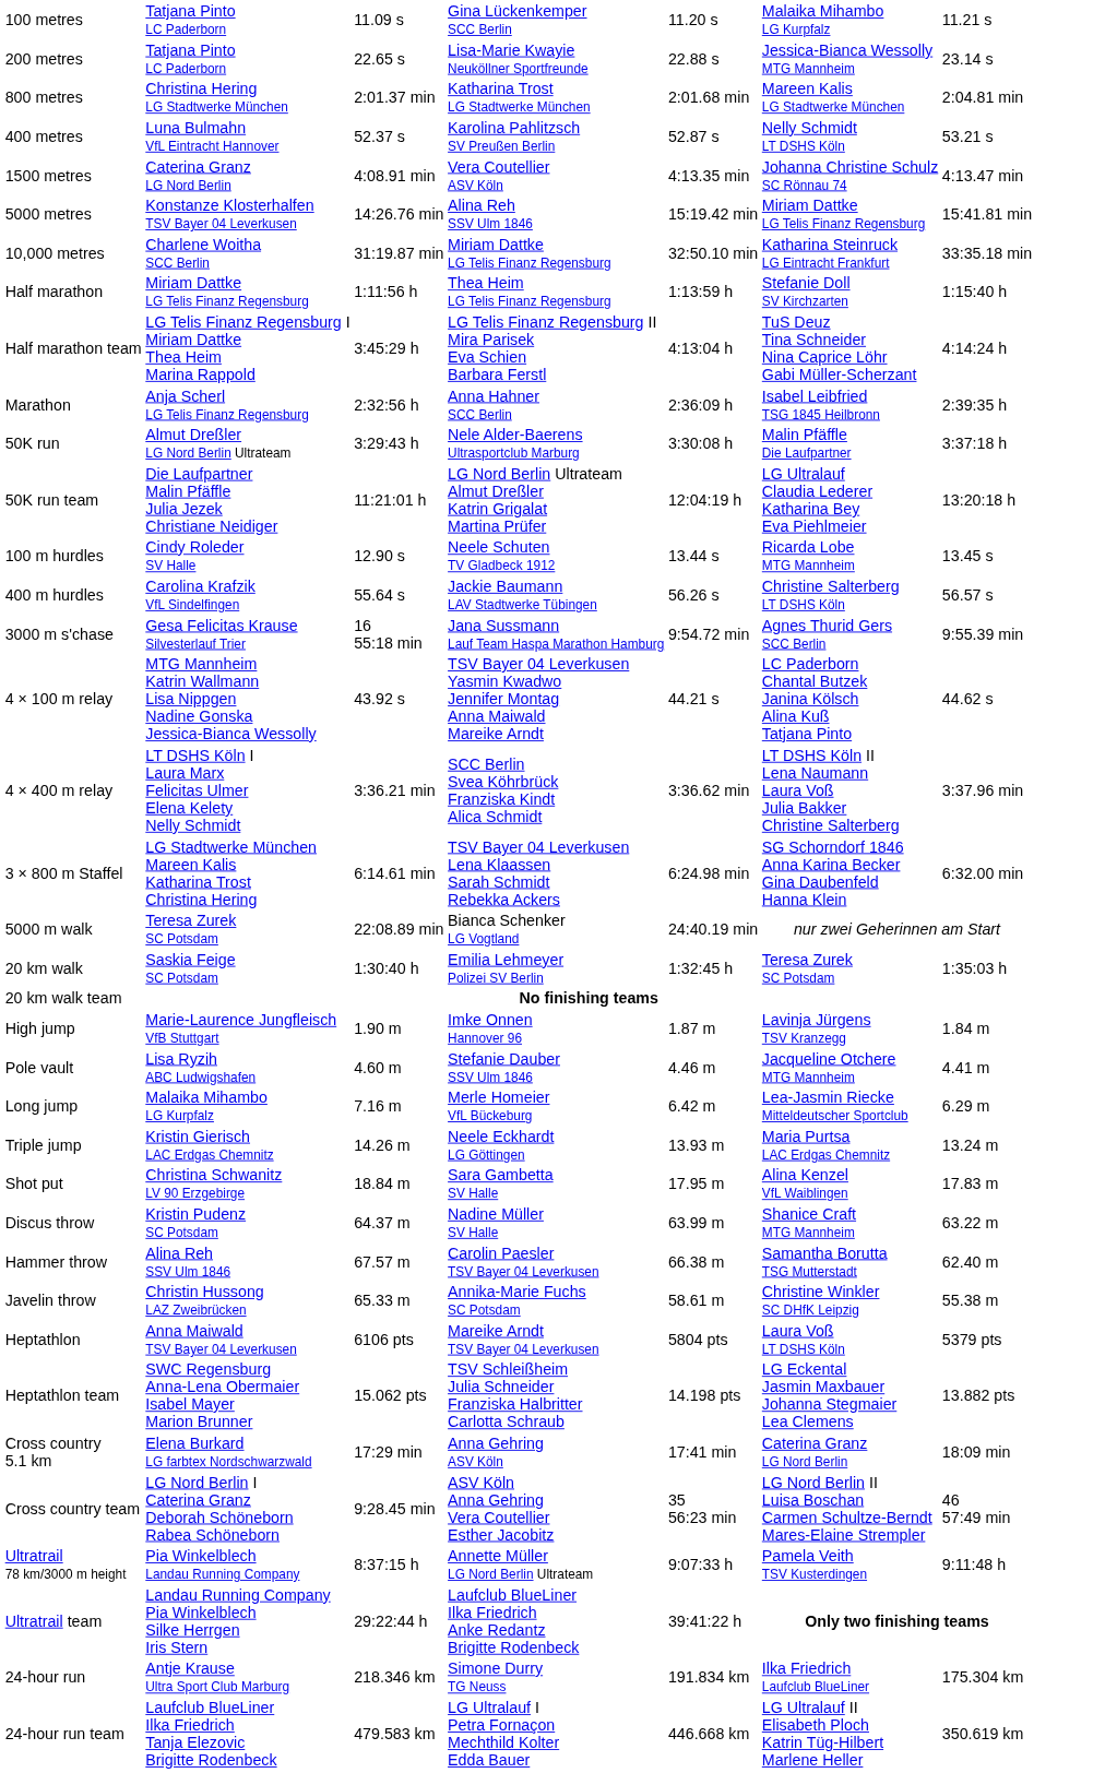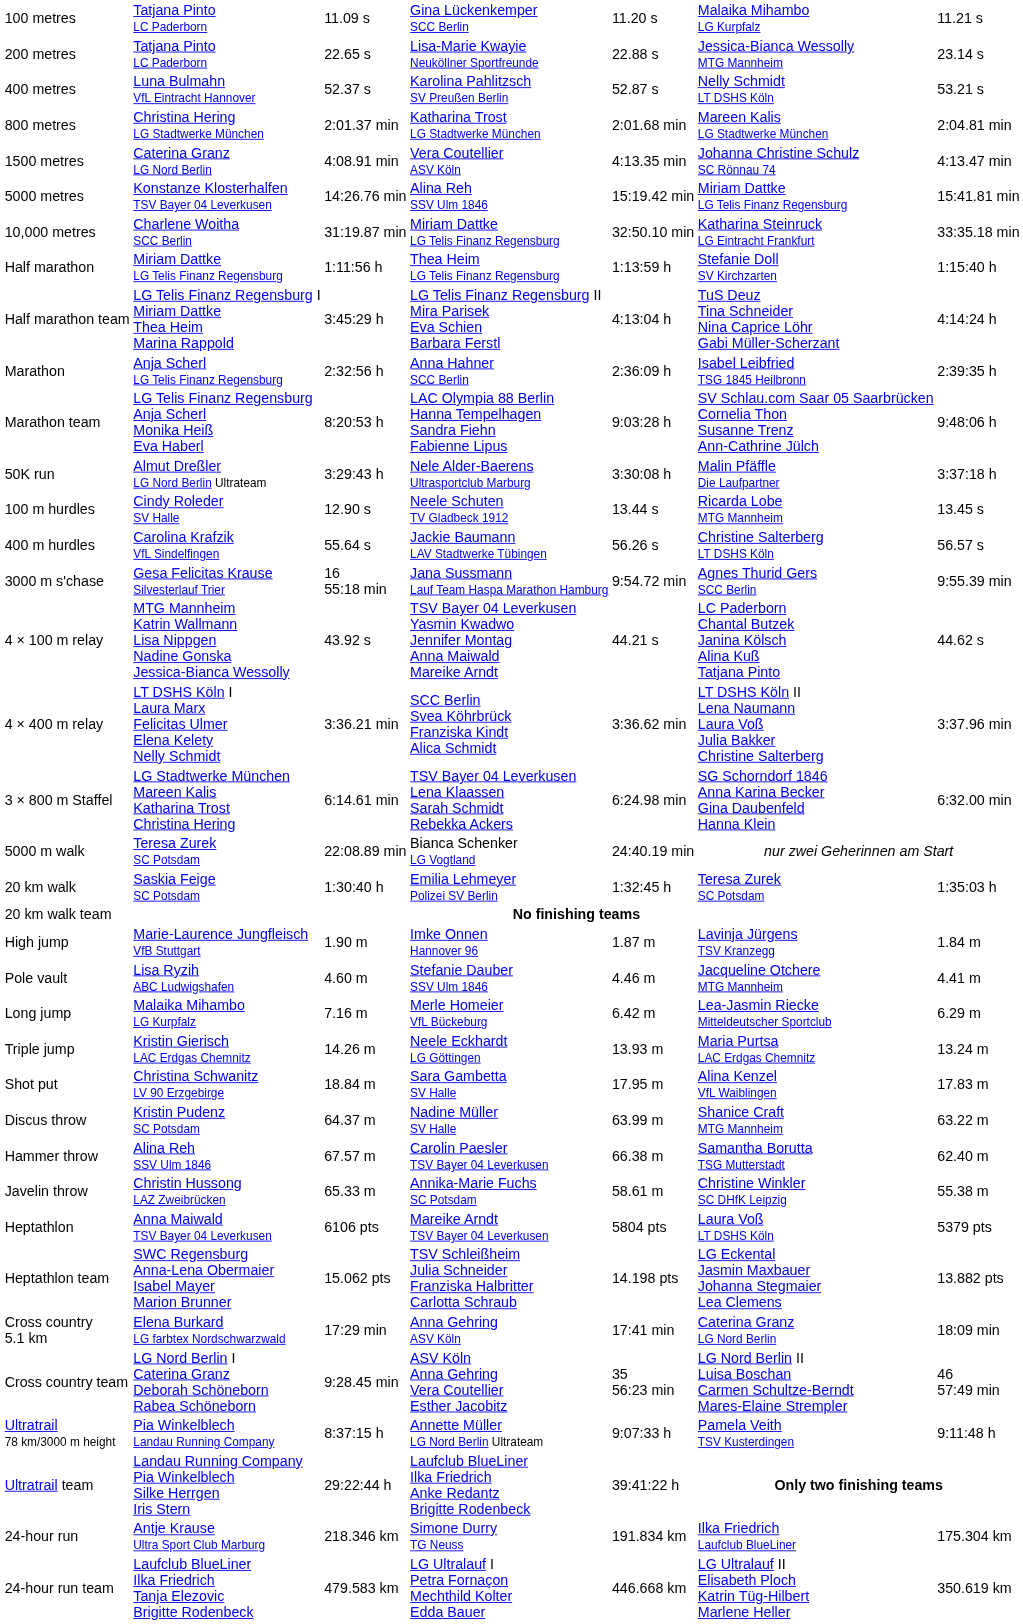rows swapped: 400 metres <-> 800 metres
+ row: Marathon team | LG Telis Finanz Regensburg Anja Scherl Monika Heiß Eva Haberl | 8:20:53 h | LAC Olympia 88 Berlin Hanna Tempelhagen Sandra Fiehn Fabienne Lipus | 9:03:28 h | SV Schlau.com Saar 05 Saarbrücken Cornelia Thon Susanne Trenz Ann-Cathrine Jülch | 9:48:06 h
- row: 50K run team | Die Laufpartner Malin Pfäffle Julia Jezek Christiane Neidiger | 11:21:01 h | LG Nord Berlin Ultrateam Almut Dreßler Katrin Grigalat Martina Prüfer | 12:04:19 h | LG Ultralauf Claudia Lederer Katharina Bey Eva Piehlmeier | 13:20:18 h
